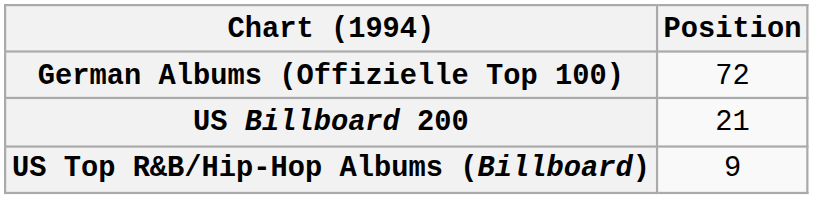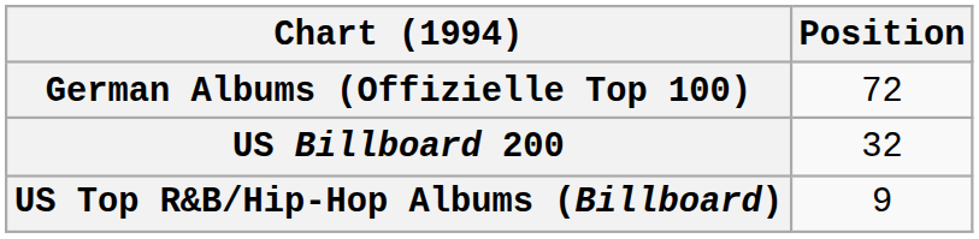US Billboard 200 | Position: 21 -> 32
